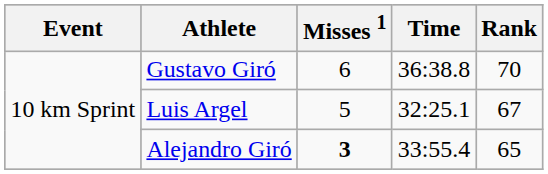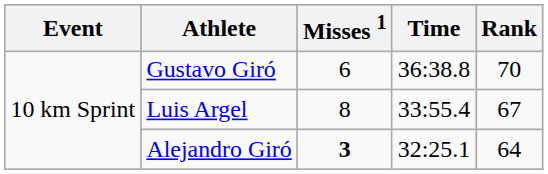Luis Argel | Misses 1: 5 -> 8
Luis Argel | Time: 32:25.1 -> 33:55.4
Alejandro Giró | Time: 33:55.4 -> 32:25.1
Alejandro Giró | Rank: 65 -> 64
